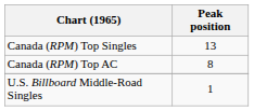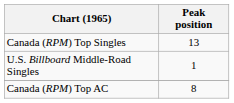rows swapped: Canada (RPM) Top AC <-> U.S. Billboard Middle-Road Singles
